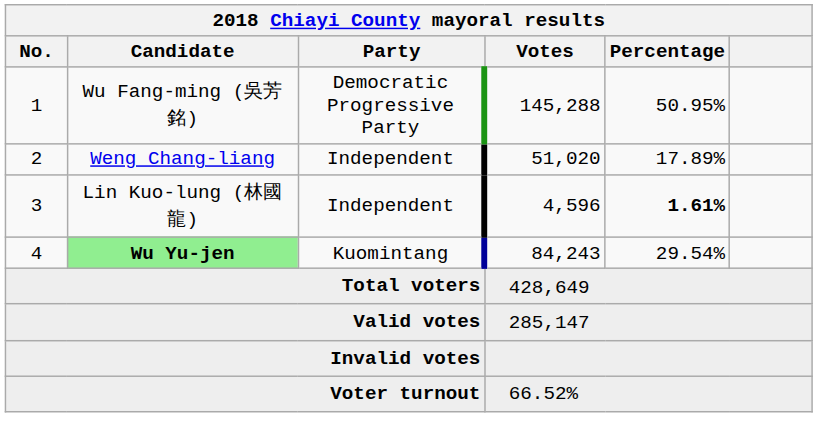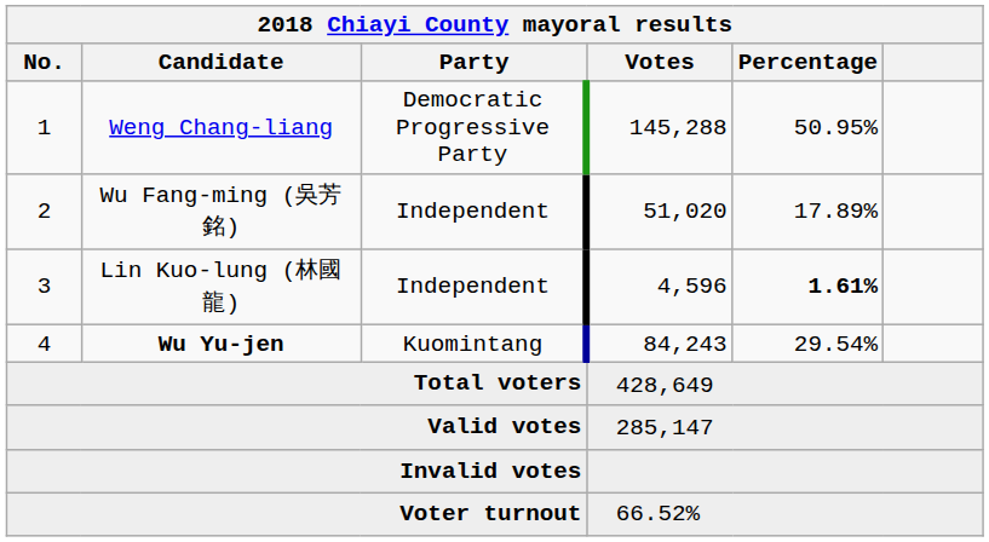1 | Candidate: Wu Fang-ming (吳芳銘) -> Weng Chang-liang
2 | Candidate: Weng Chang-liang -> Wu Fang-ming (吳芳銘)
4 | Candidate: lightgreen background -> no background
